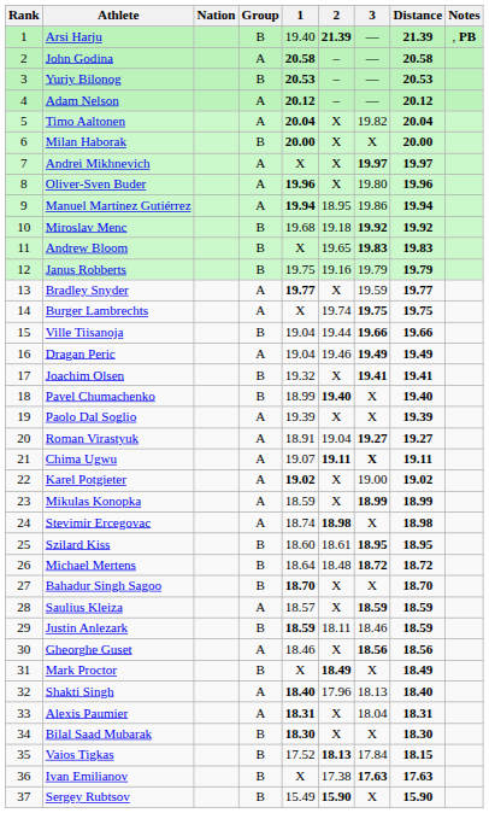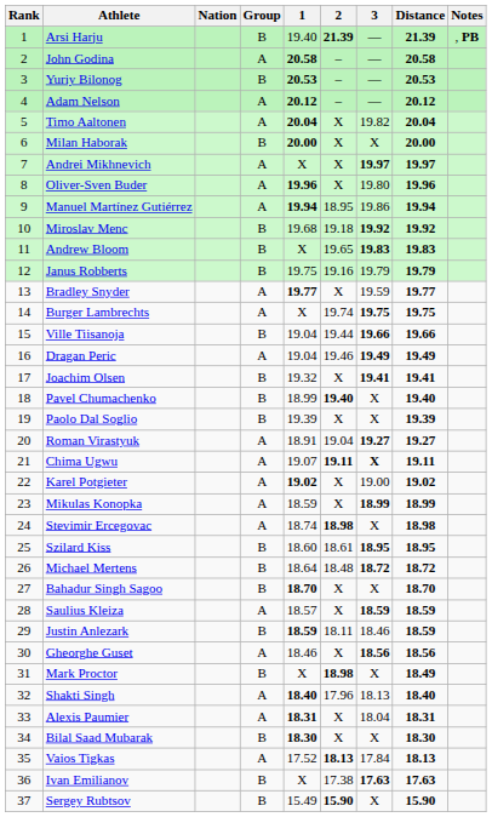Paolo Dal Soglio | Group: A -> B
Mark Proctor | 2: 18.49 -> 18.98
Vaios Tigkas | Group: B -> A
Vaios Tigkas | Distance: 18.15 -> 18.13
